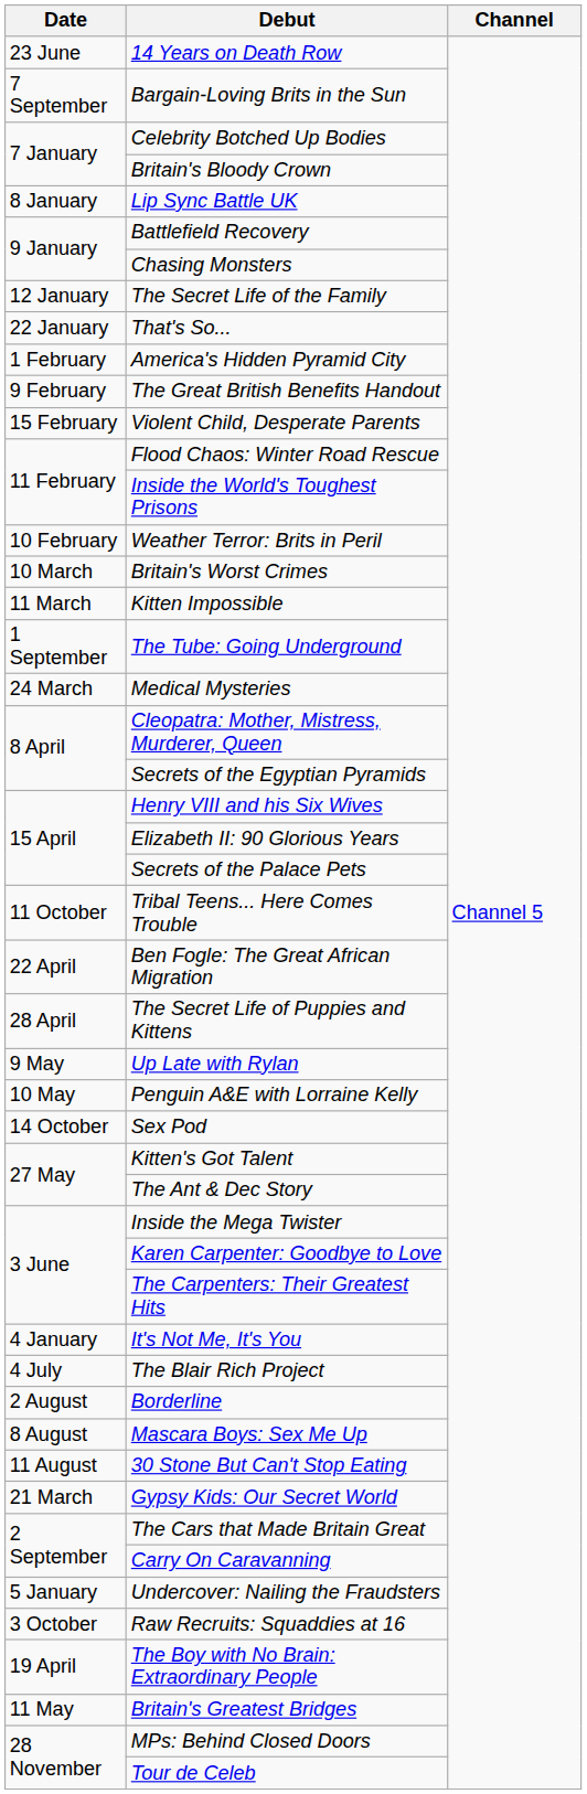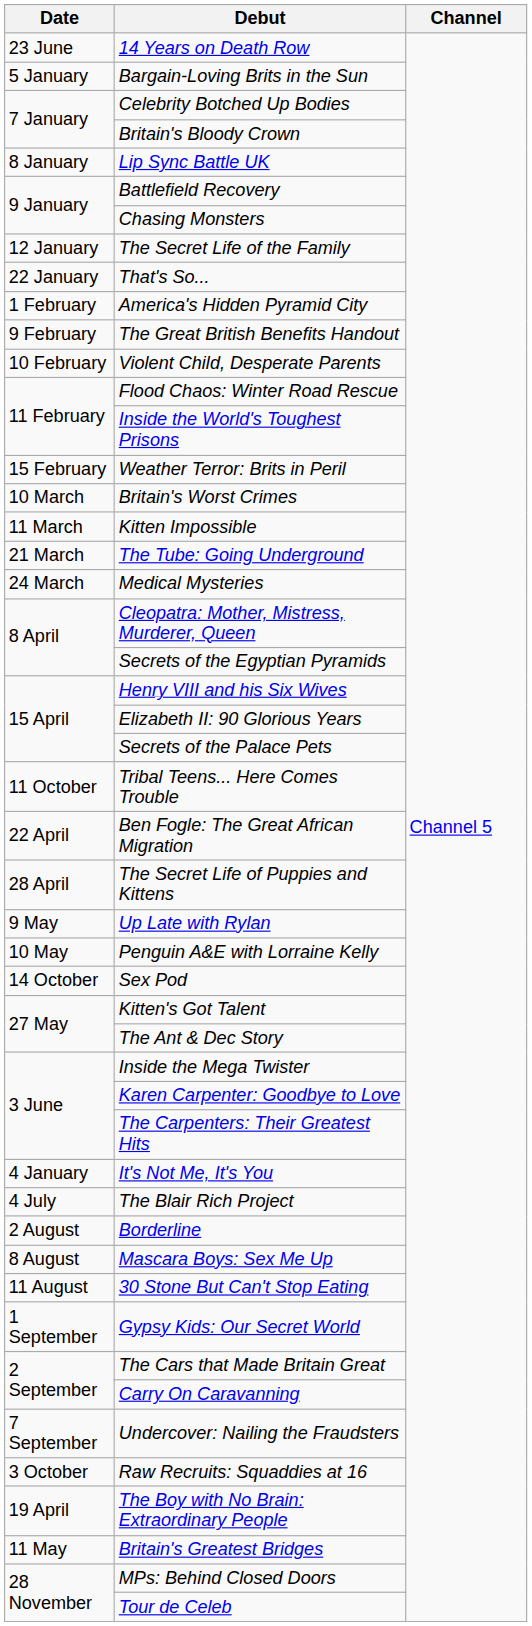Bargain-Loving Brits in the Sun | Date: 7 September -> 5 January
Violent Child, Desperate Parents | Date: 15 February -> 10 February
Weather Terror: Brits in Peril | Date: 10 February -> 15 February
The Tube: Going Underground | Date: 1 September -> 21 March
Gypsy Kids: Our Secret World | Date: 21 March -> 1 September
Undercover: Nailing the Fraudsters | Date: 5 January -> 7 September
